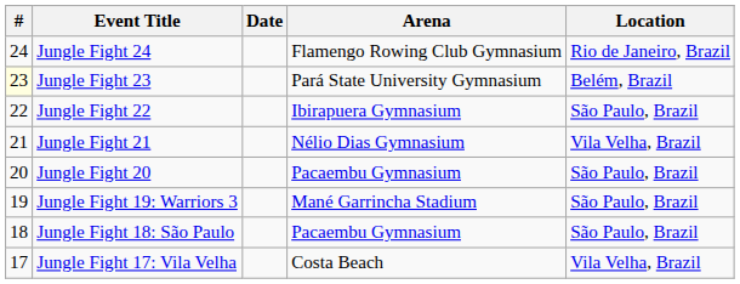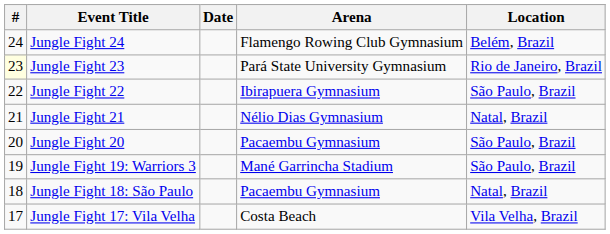Jungle Fight 24 | Location: Rio de Janeiro, Brazil -> Belém, Brazil
Jungle Fight 23 | Location: Belém, Brazil -> Rio de Janeiro, Brazil
Jungle Fight 21 | Location: Vila Velha, Brazil -> Natal, Brazil
Jungle Fight 18: São Paulo | Location: São Paulo, Brazil -> Natal, Brazil
